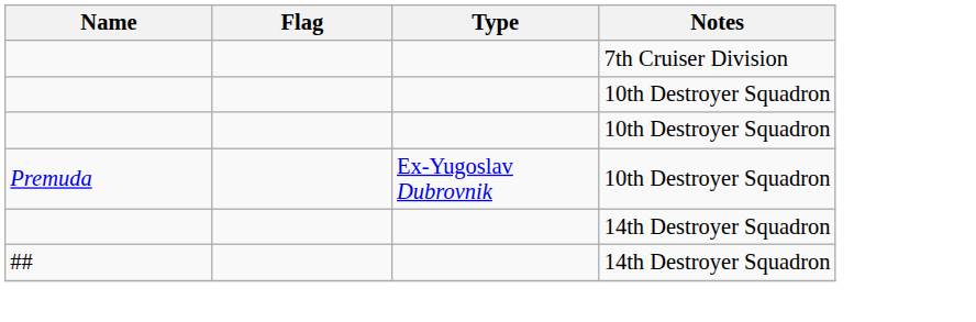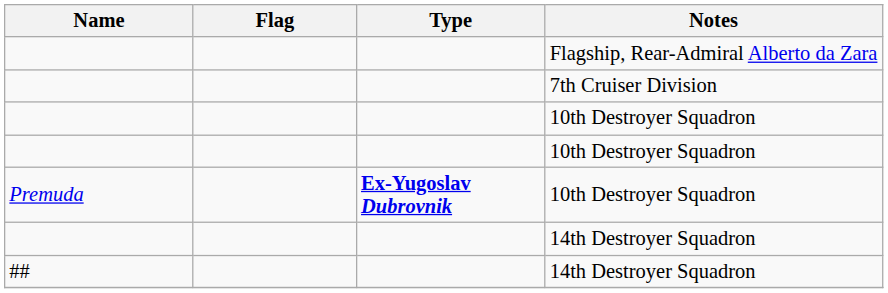+ row: Flagship, Rear-Admiral Alberto da Zara
Premuda / 10th Destroyer Squadron | Type: normal -> bold
